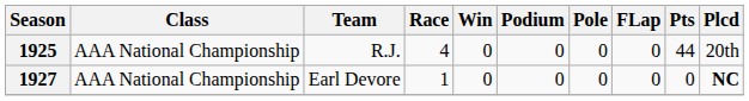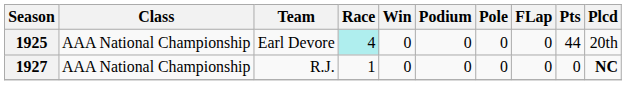1925 | Team: R.J. -> Earl Devore
1925 | Race: no background -> paleturquoise background
1927 | Team: Earl Devore -> R.J.
